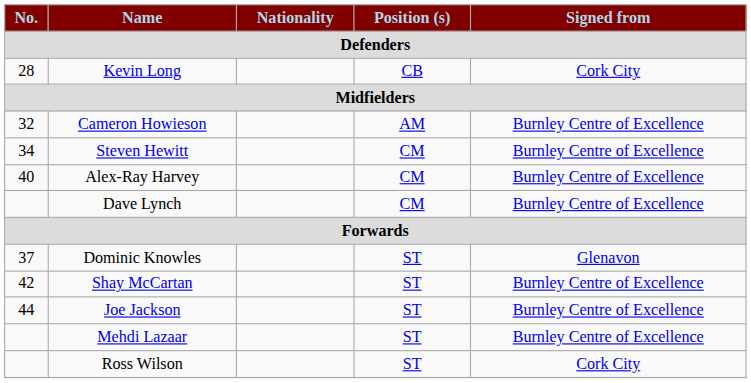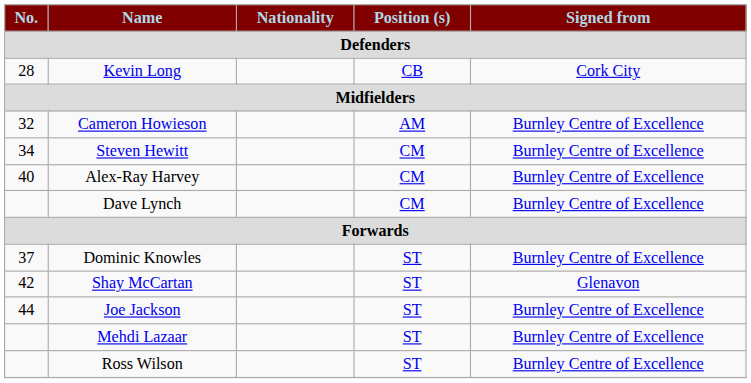Dominic Knowles | Signed from / Defenders: Glenavon -> Burnley Centre of Excellence
Shay McCartan | Signed from / Defenders: Burnley Centre of Excellence -> Glenavon
Ross Wilson | Signed from / Defenders: Cork City -> Burnley Centre of Excellence
